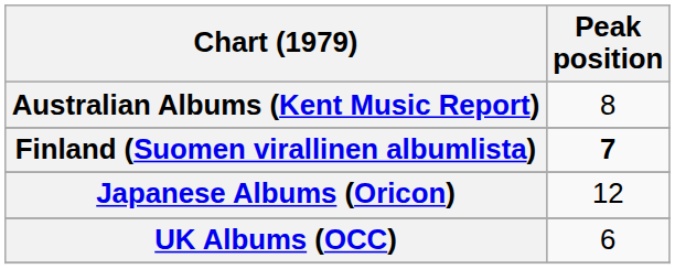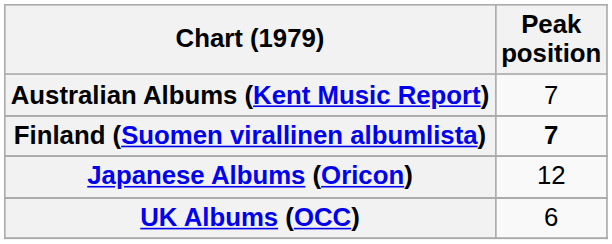Australian Albums (Kent Music Report) | Peak position: 8 -> 7
